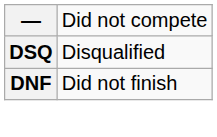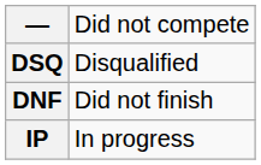+ row: IP | In progress
